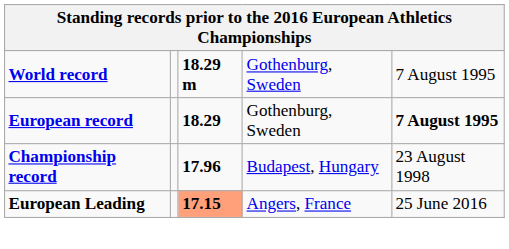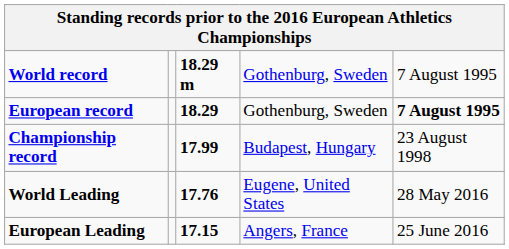Championship record | column 3: 17.96 -> 17.99
+ row: World Leading | 17.76 | Eugene, United States | 28 May 2016
European Leading | column 3: lightsalmon background -> no background
